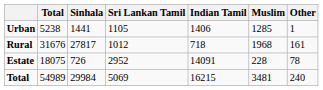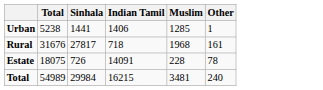- column: Sri Lankan Tamil | 1105 | 1012 | 2952 | 5069
